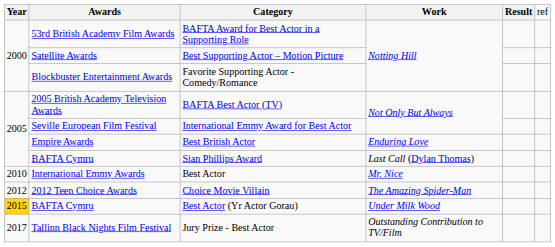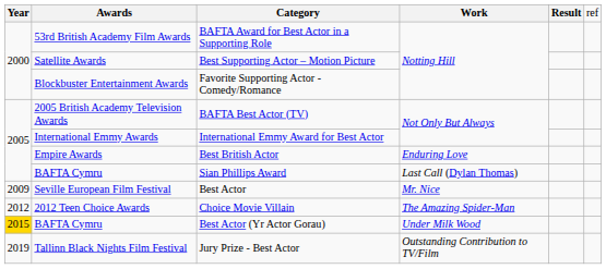International Emmy Award for Best Actor | column 2: Seville European Film Festival -> International Emmy Awards
Best Actor | column 1: 2010 -> 2009
Best Actor | column 2: International Emmy Awards -> Seville European Film Festival
Jury Prize - Best Actor | column 1: 2017 -> 2019
